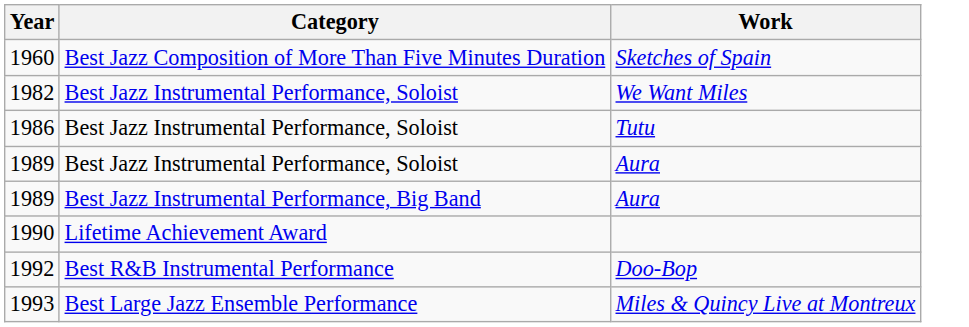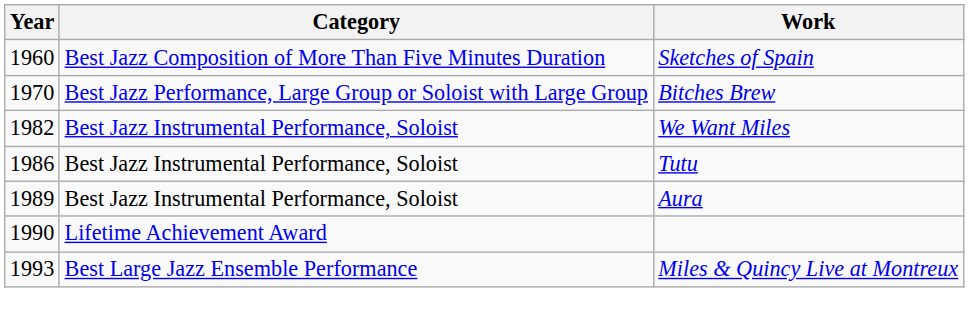+ row: 1970 | Best Jazz Performance, Large Group or Soloist with Large Group | Bitches Brew
- row: 1989 | Best Jazz Instrumental Performance, Big Band | Aura
- row: 1992 | Best R&B Instrumental Performance | Doo-Bop
